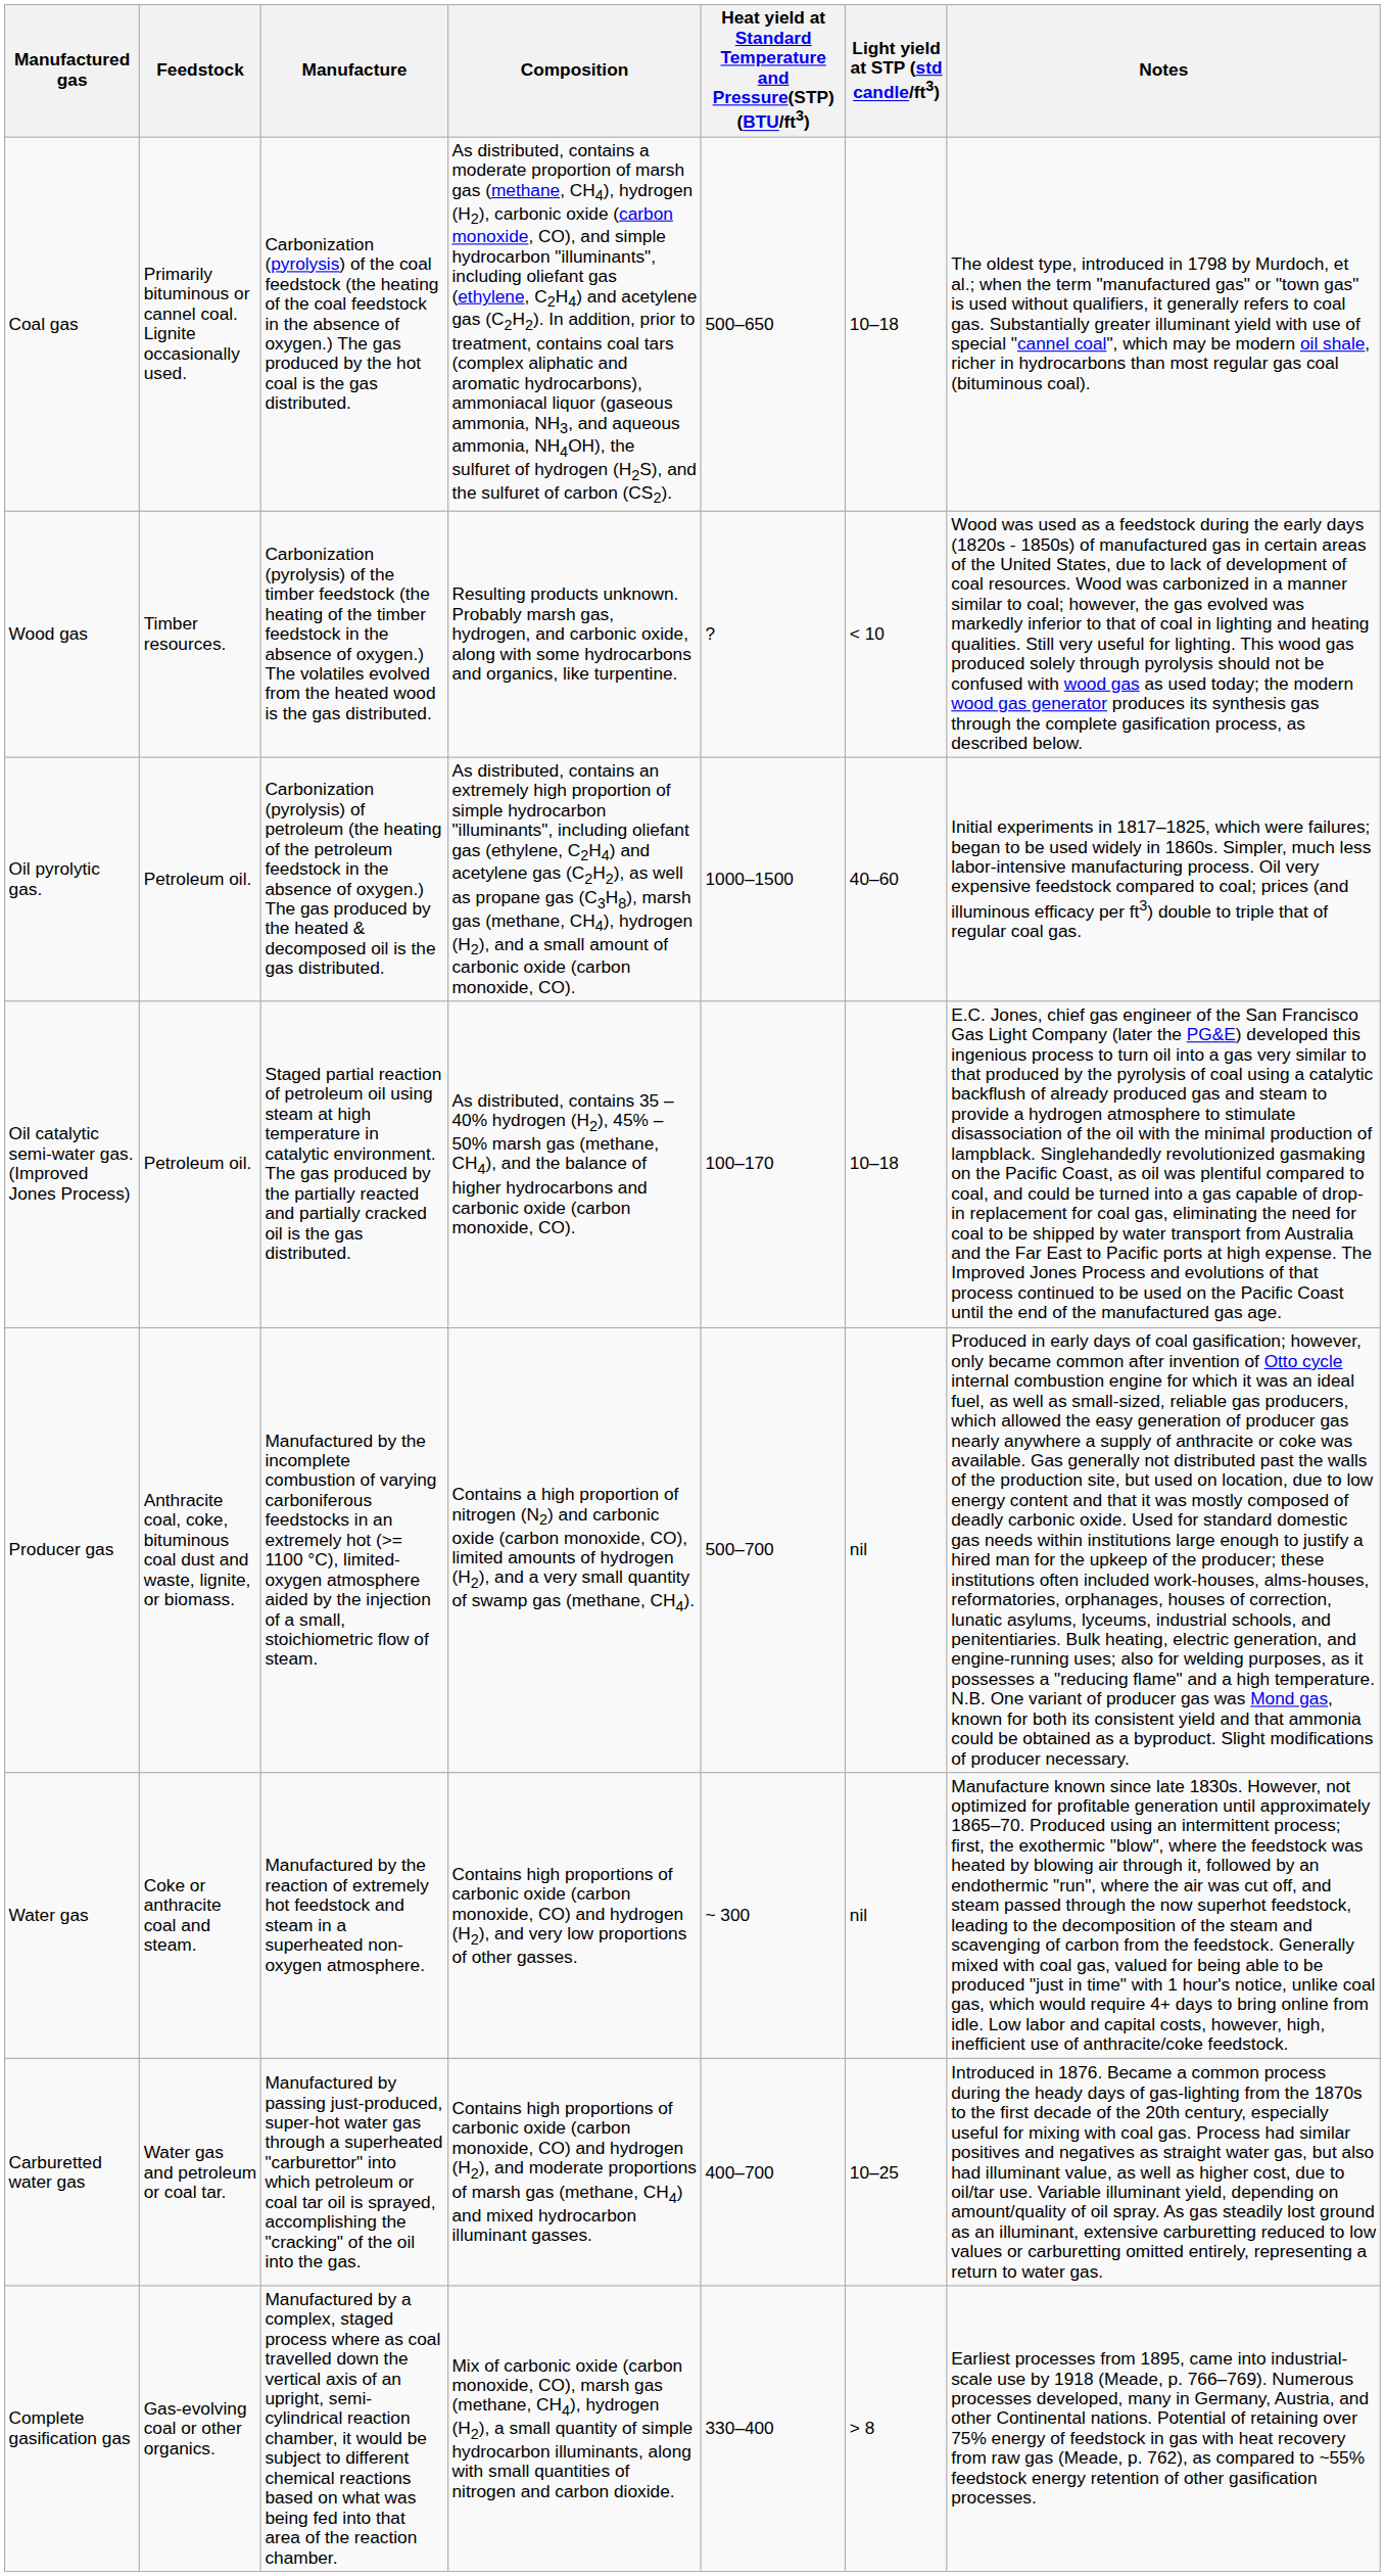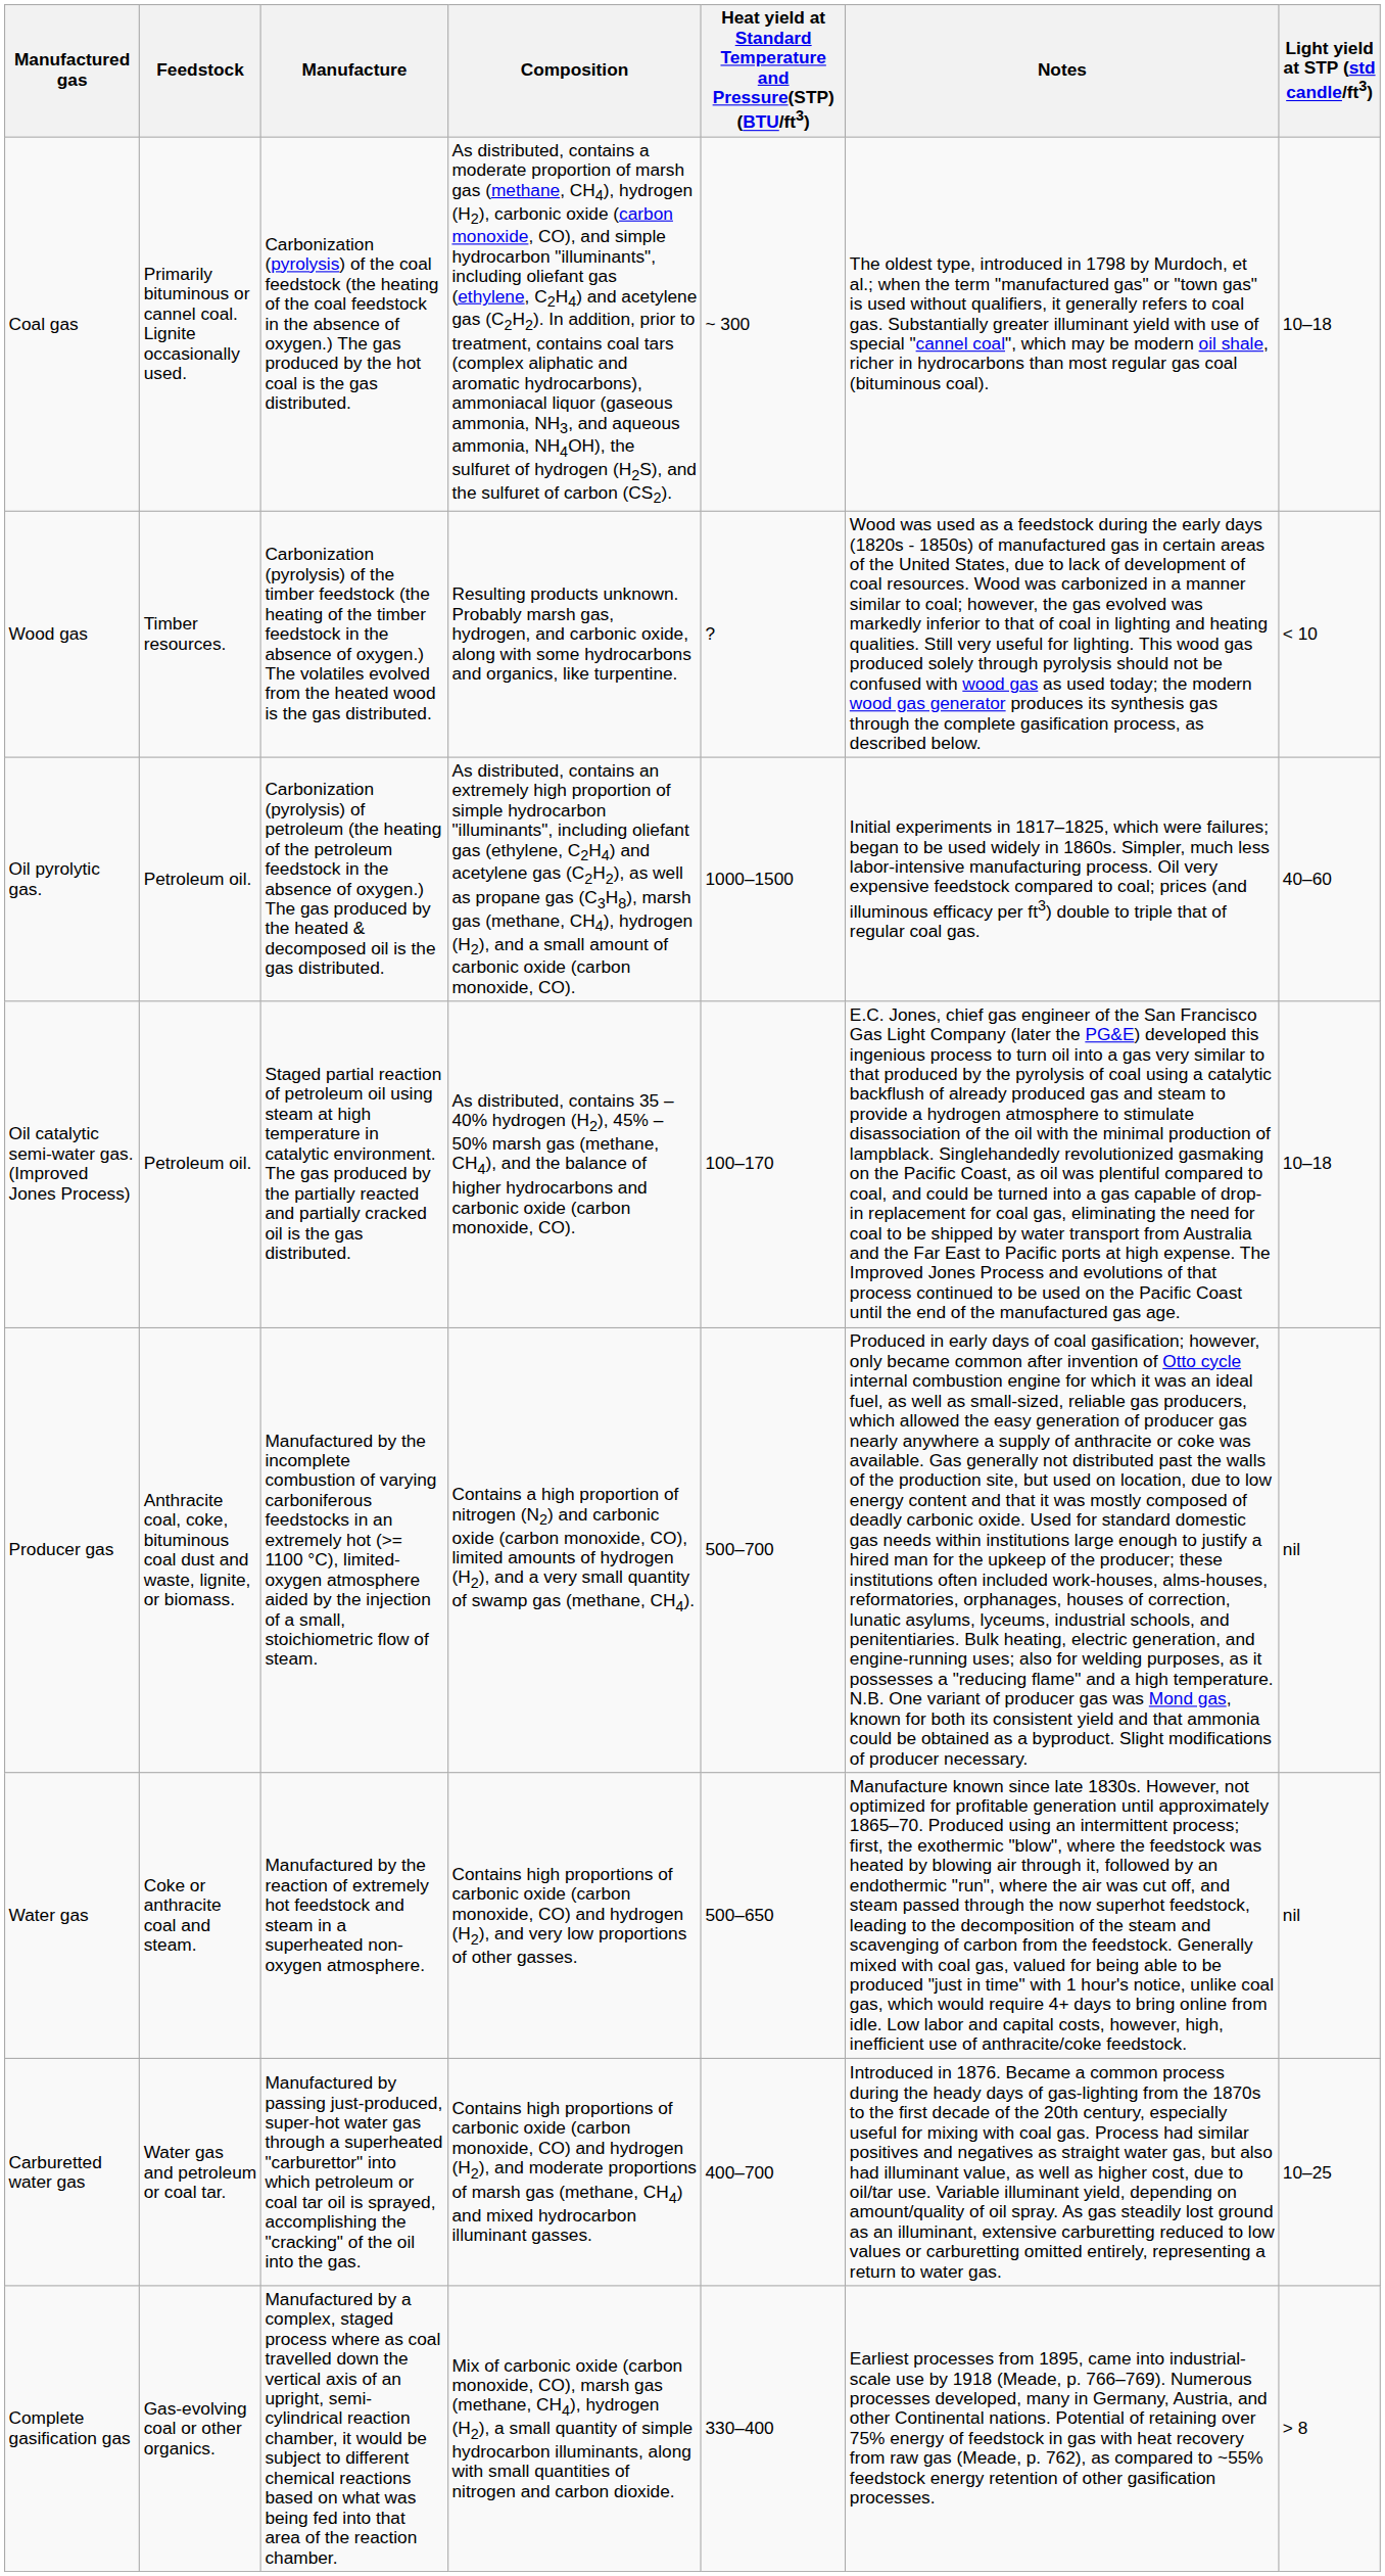columns swapped: Light yield at STP (std candle/ft3) <-> Notes
Coal gas | column 5: 500–650 -> ~ 300
Water gas | column 5: ~ 300 -> 500–650
